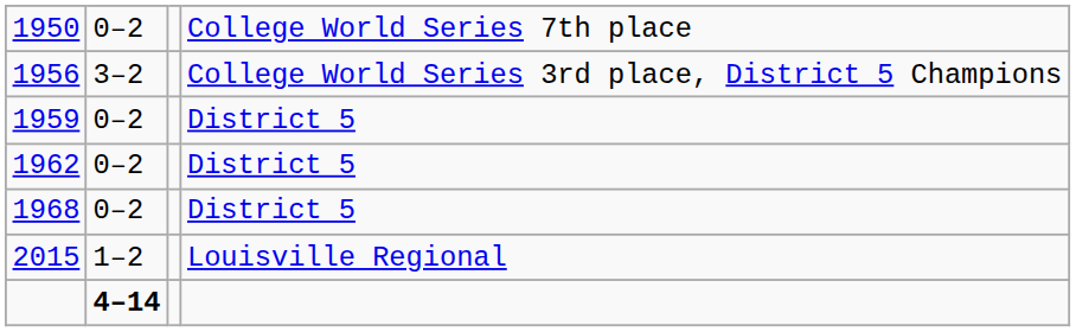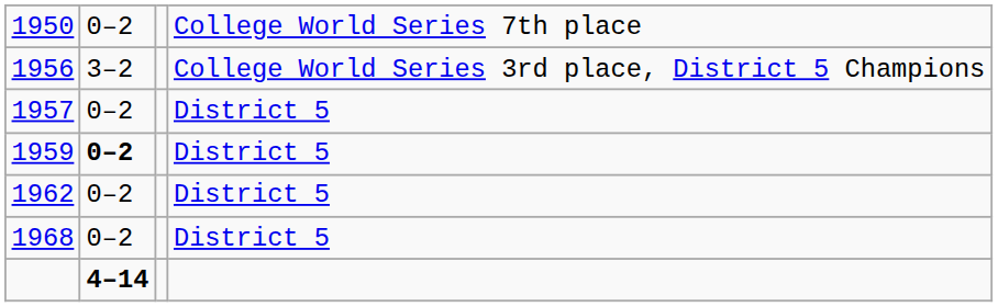+ row: 1957 | 0–2 | District 5
1959 | column 2: normal -> bold
- row: 2015 | 1–2 | Louisville Regional
